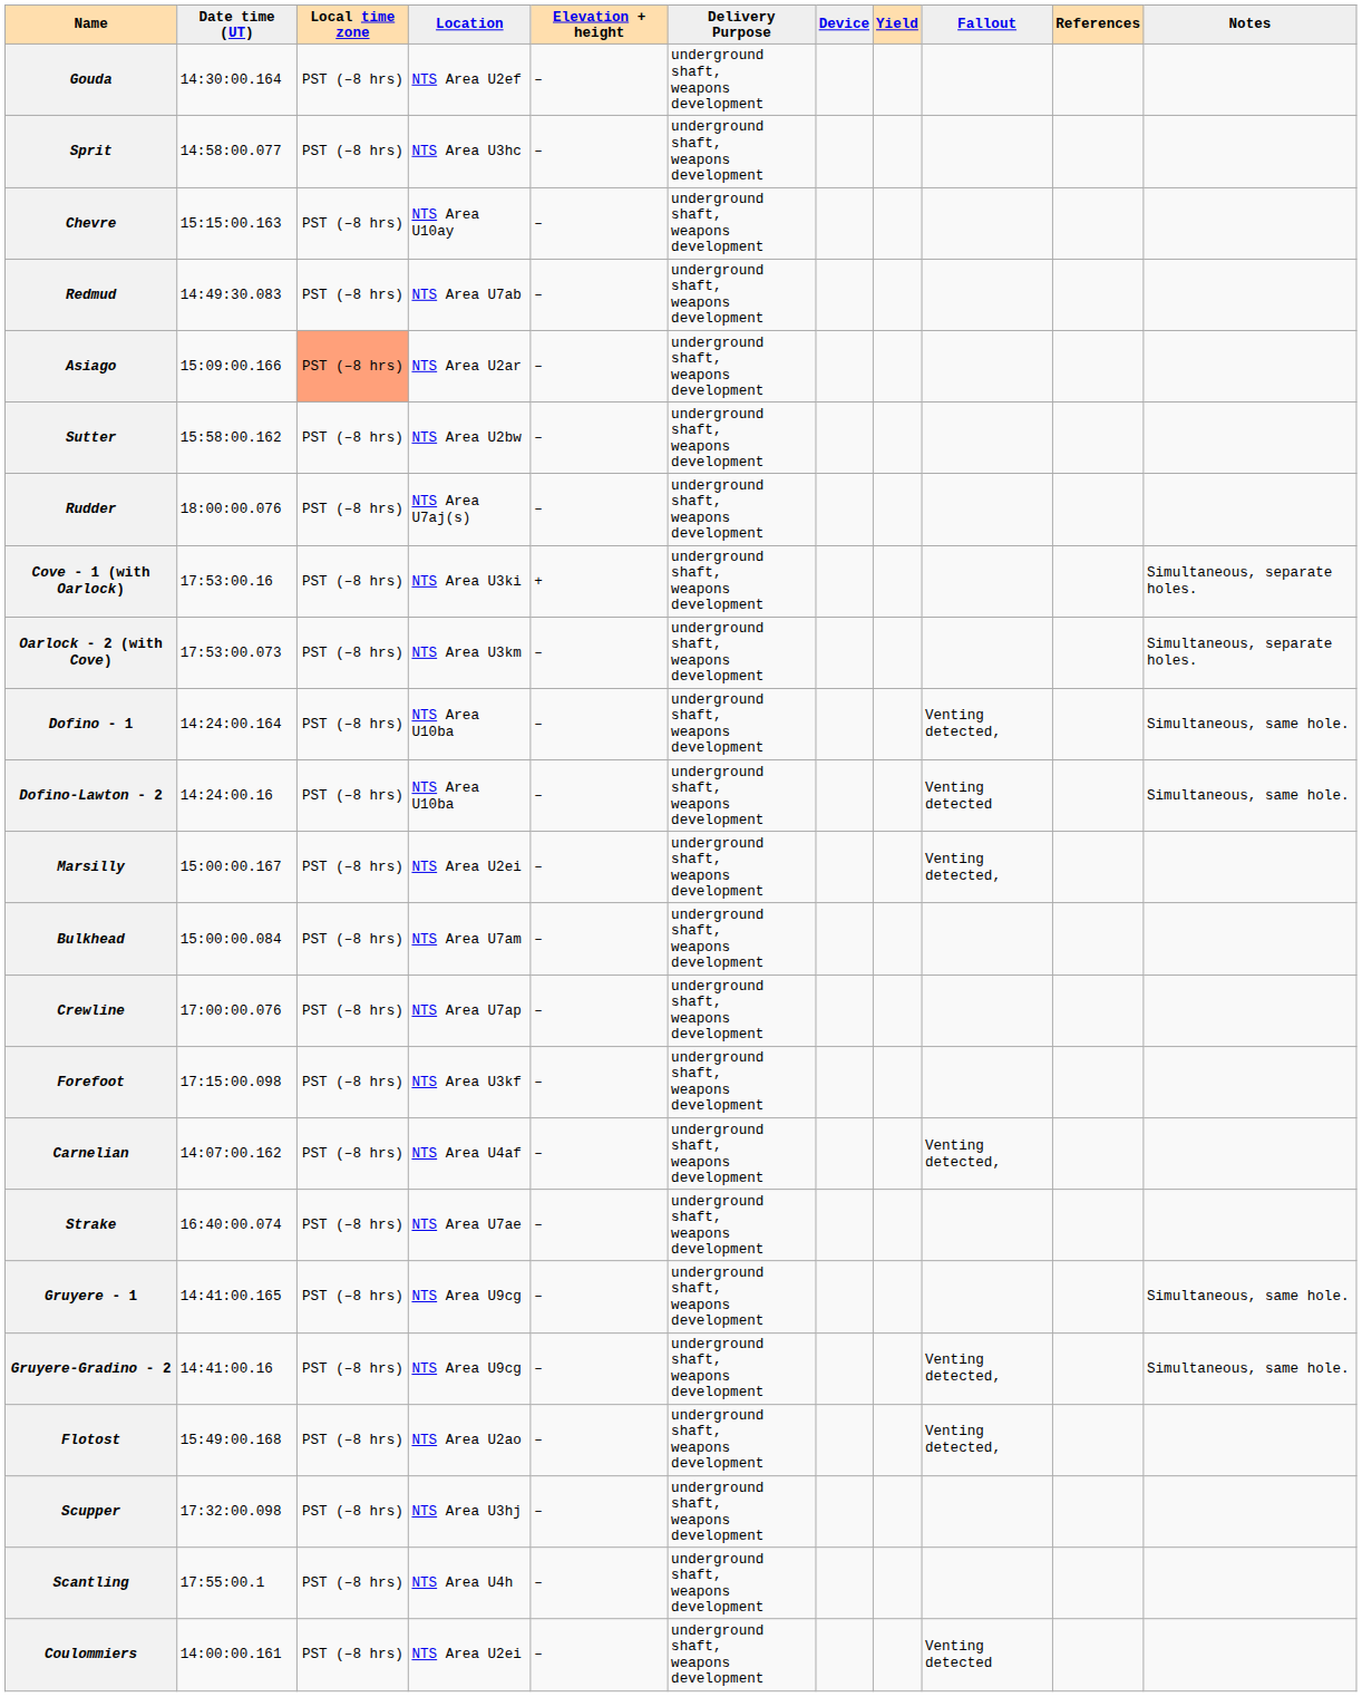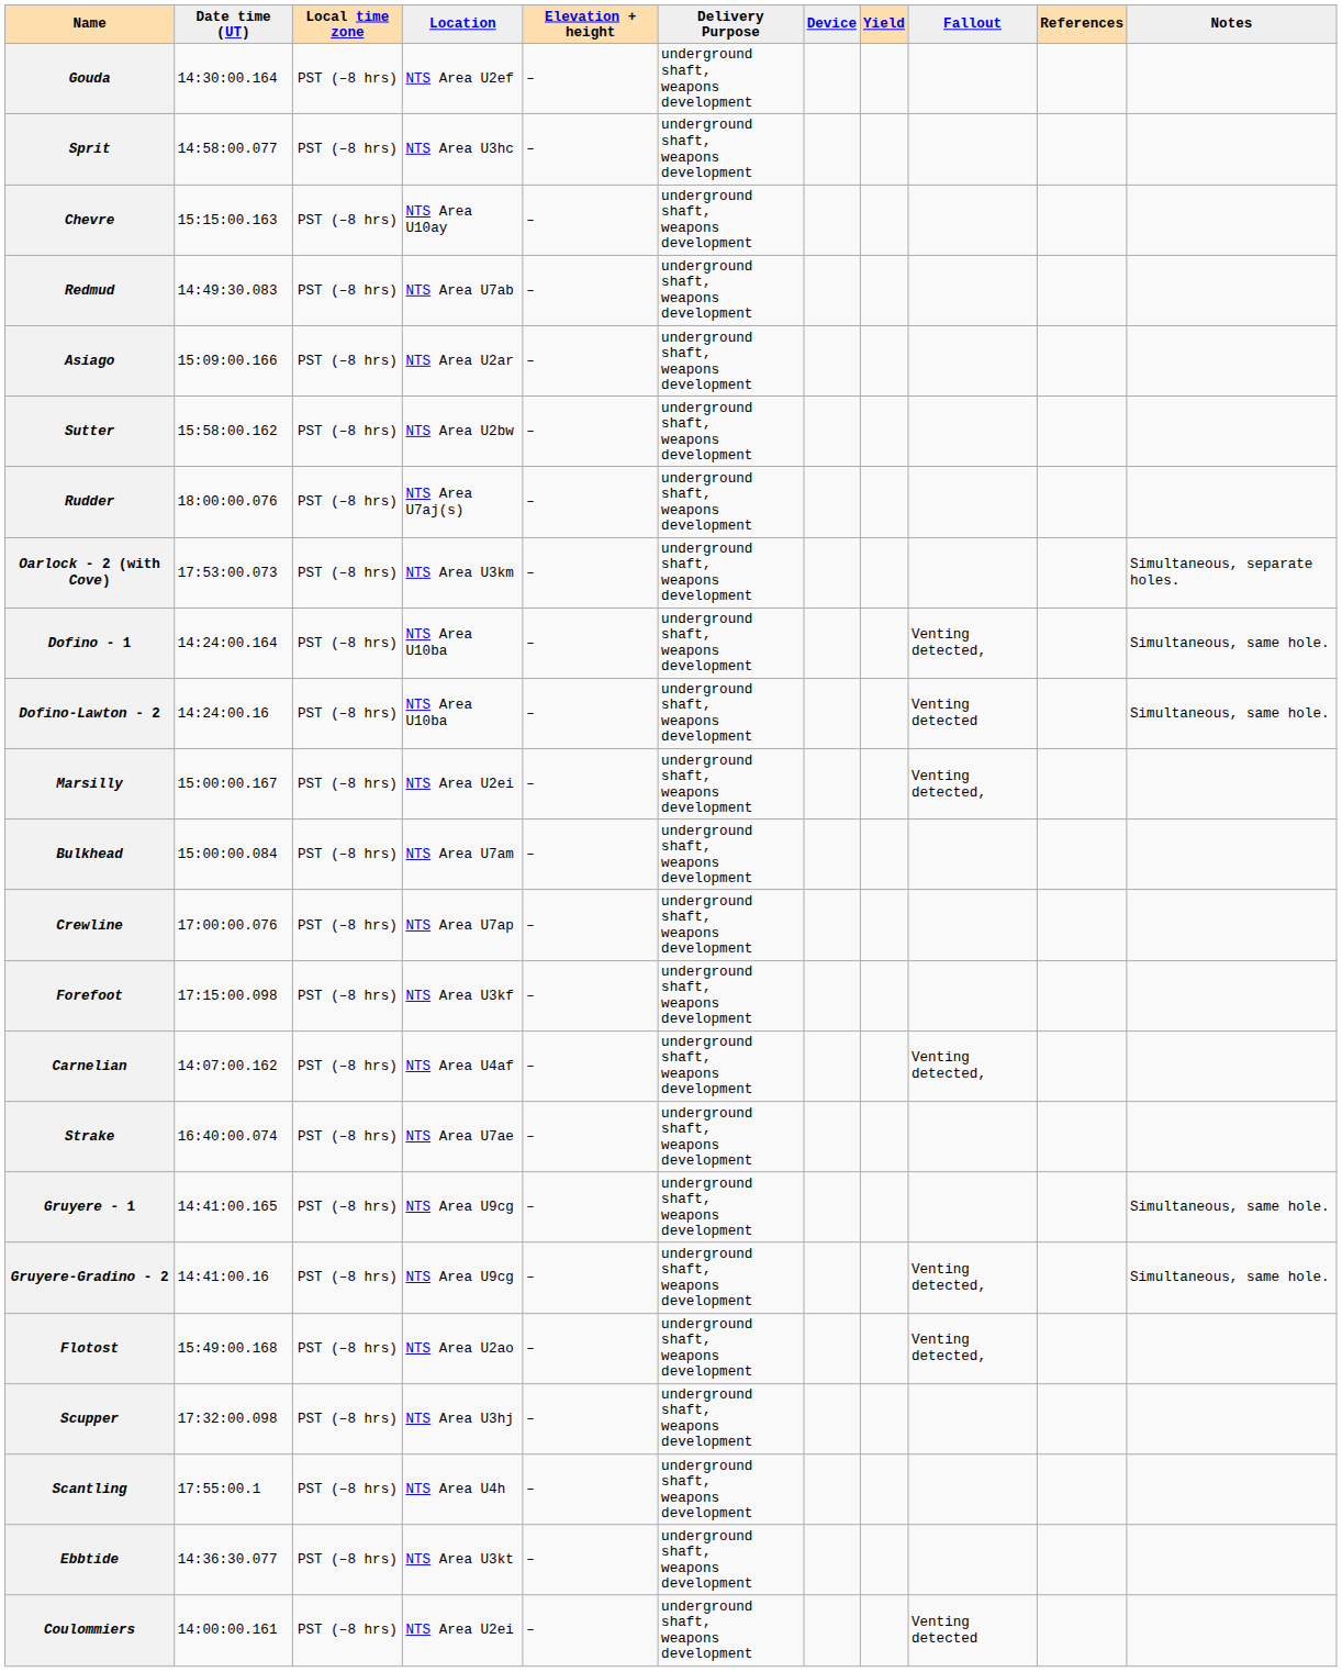Asiago | Local time zone: lightsalmon background -> no background
- row: Cove - 1 (with Oarlock) | 17:53:00.16 | PST (–8 hrs) | NTS Area U3ki | + | underground shaft, weapons development | Simultaneous, separate holes.
+ row: Ebbtide | 14:36:30.077 | PST (–8 hrs) | NTS Area U3kt | – | underground shaft, weapons development
